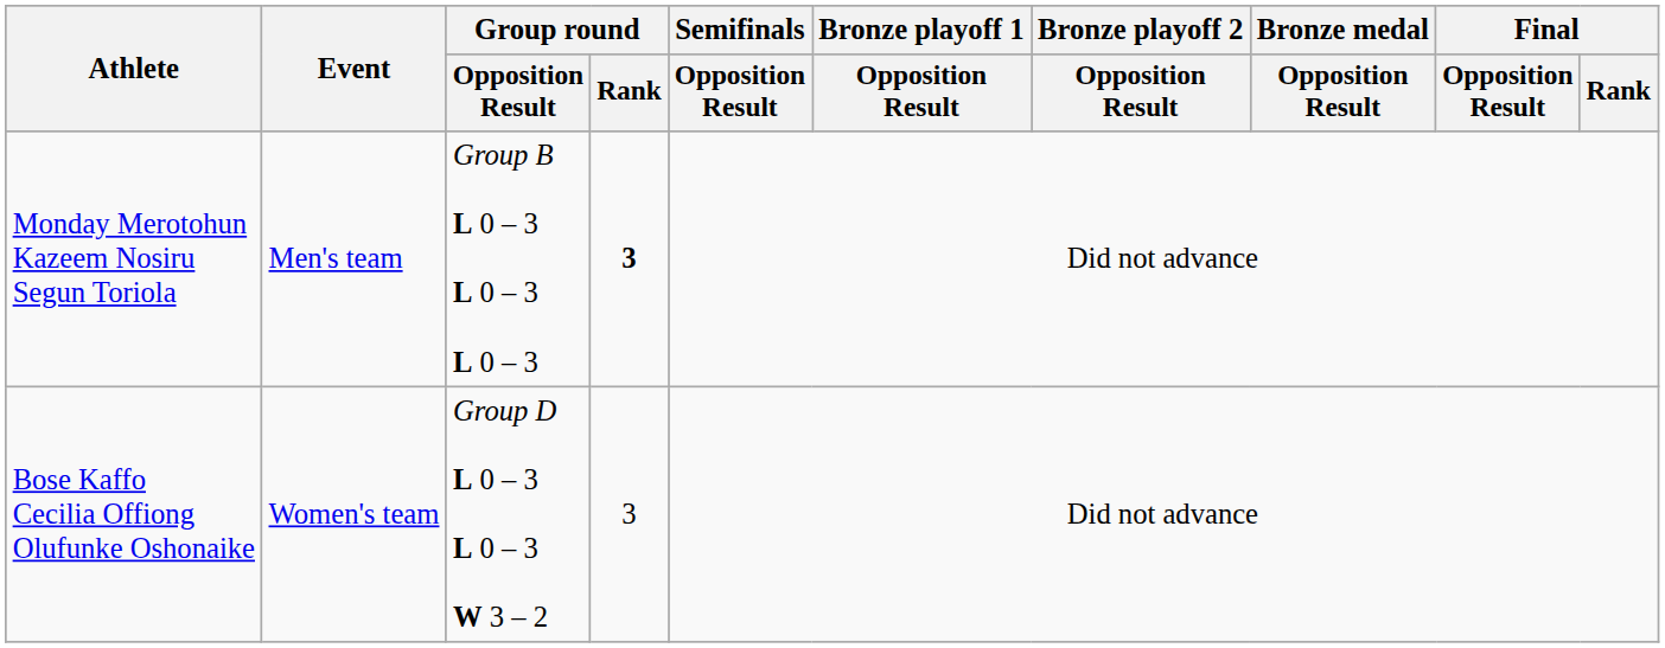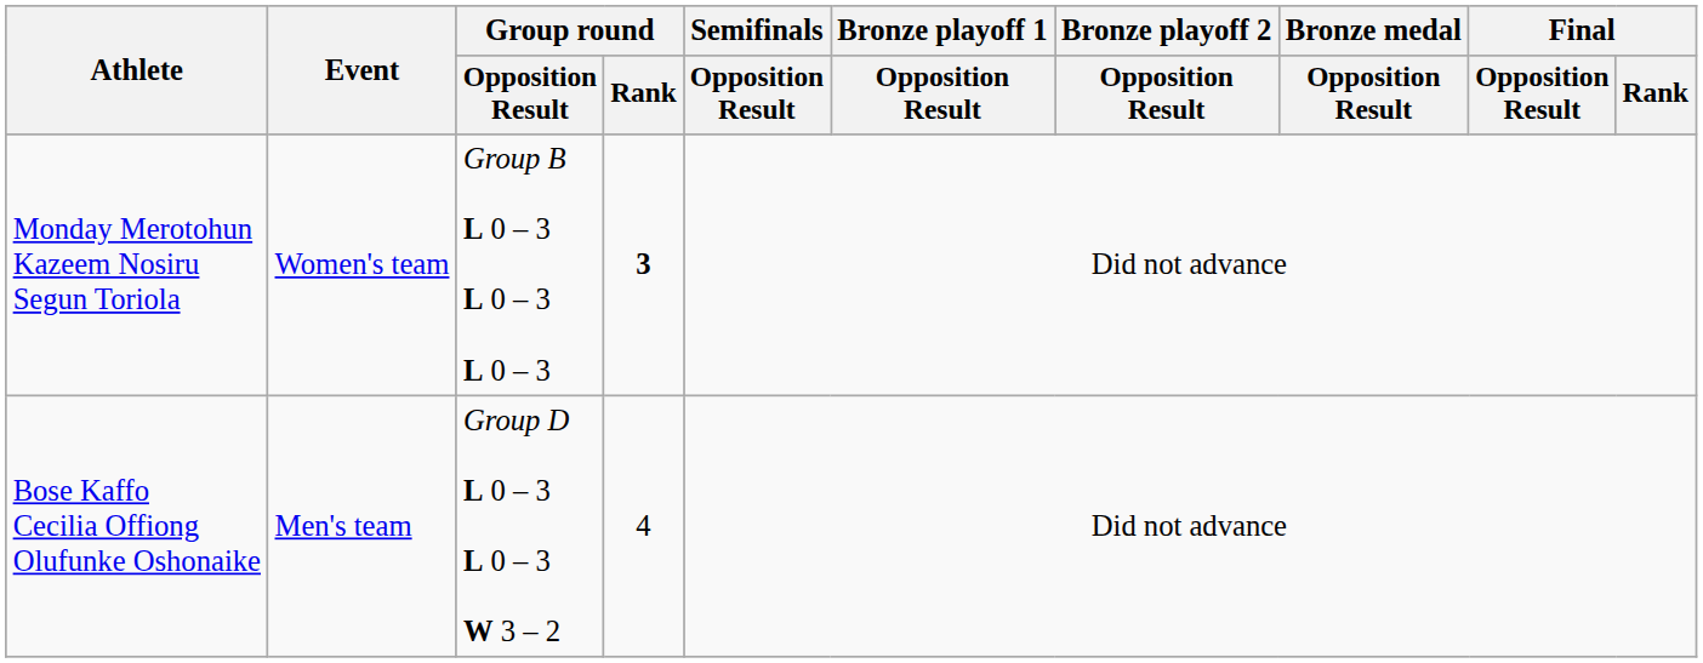Monday Merotohun Kazeem Nosiru Segun Toriola | Event: Men's team -> Women's team
Bose Kaffo Cecilia Offiong Olufunke Oshonaike | Event: Women's team -> Men's team
Bose Kaffo Cecilia Offiong Olufunke Oshonaike | Group round / Rank: 3 -> 4
